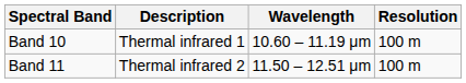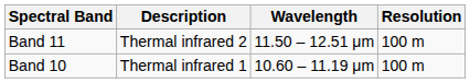rows swapped: Band 10 <-> Band 11
